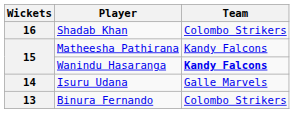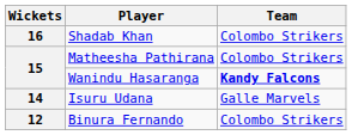Matheesha Pathirana | Team: Kandy Falcons -> Colombo Strikers
Binura Fernando | Wickets: 13 -> 12
